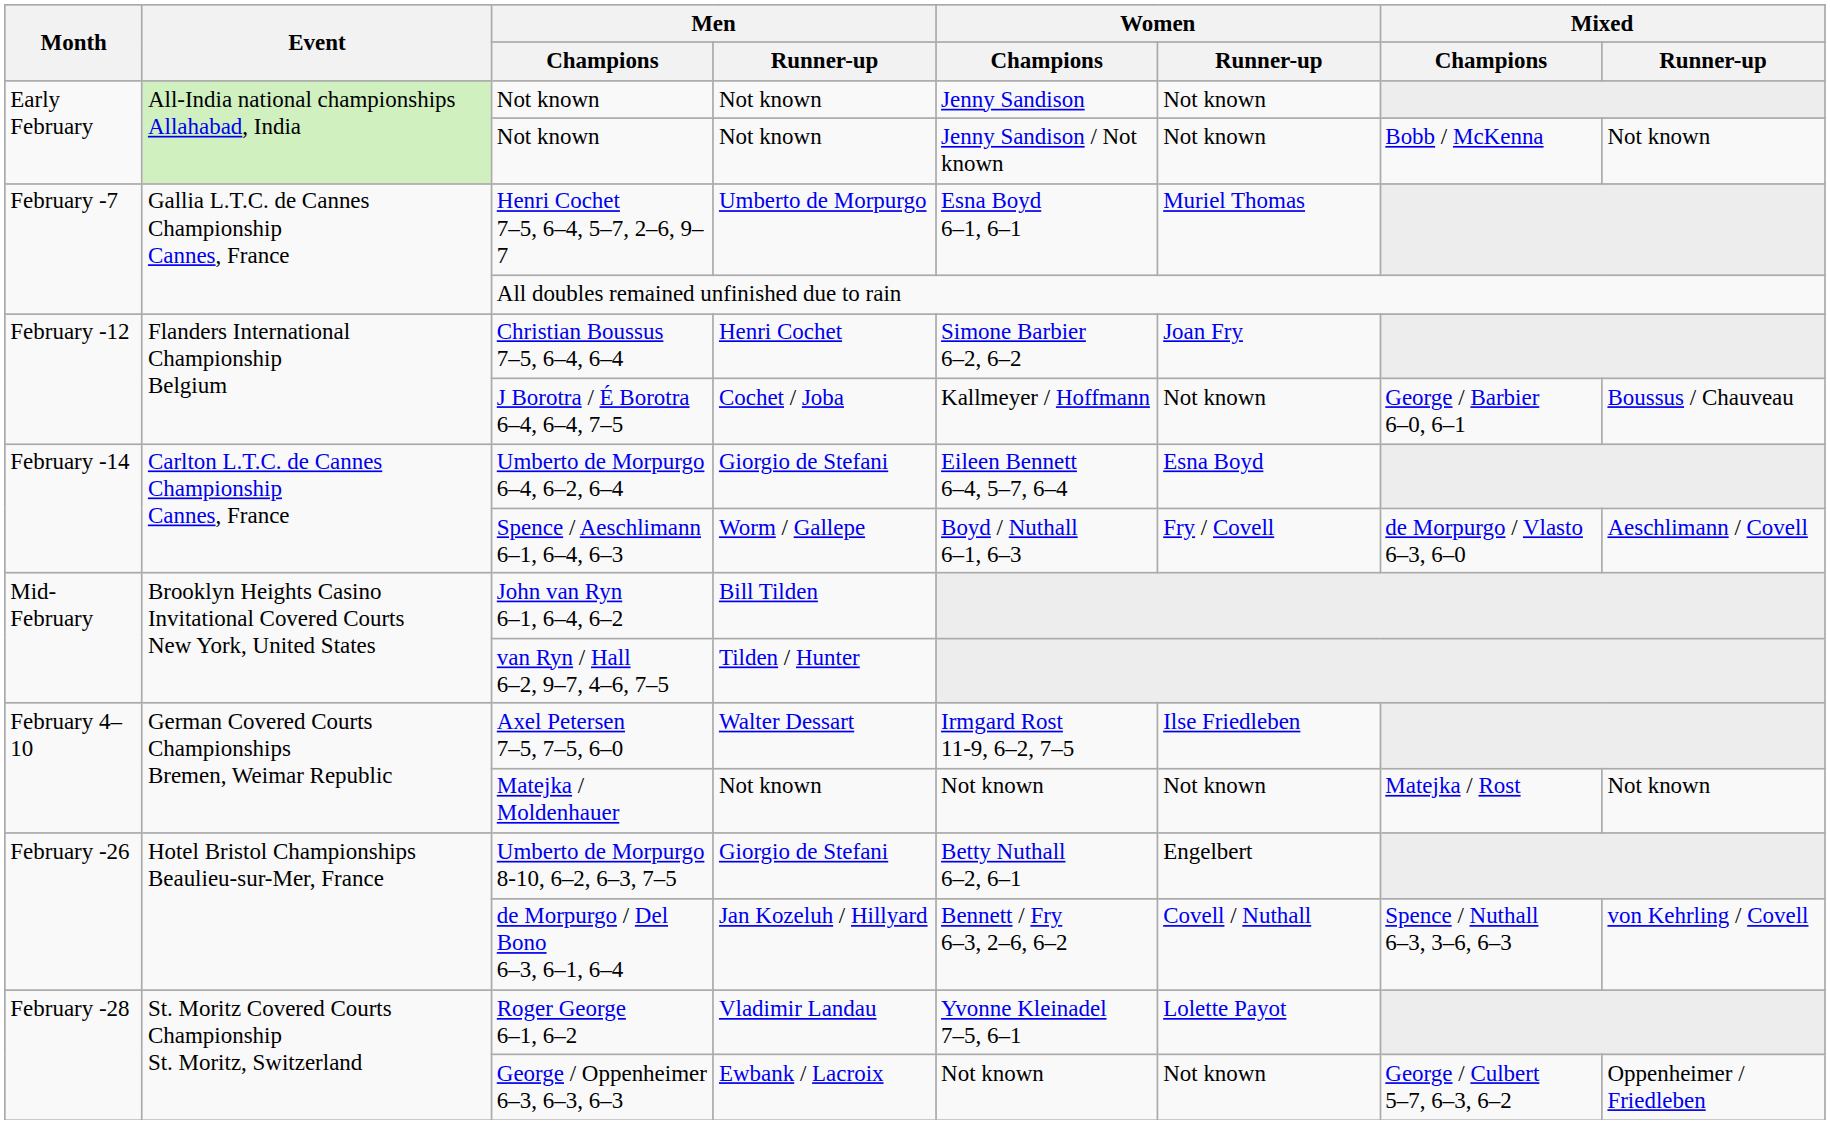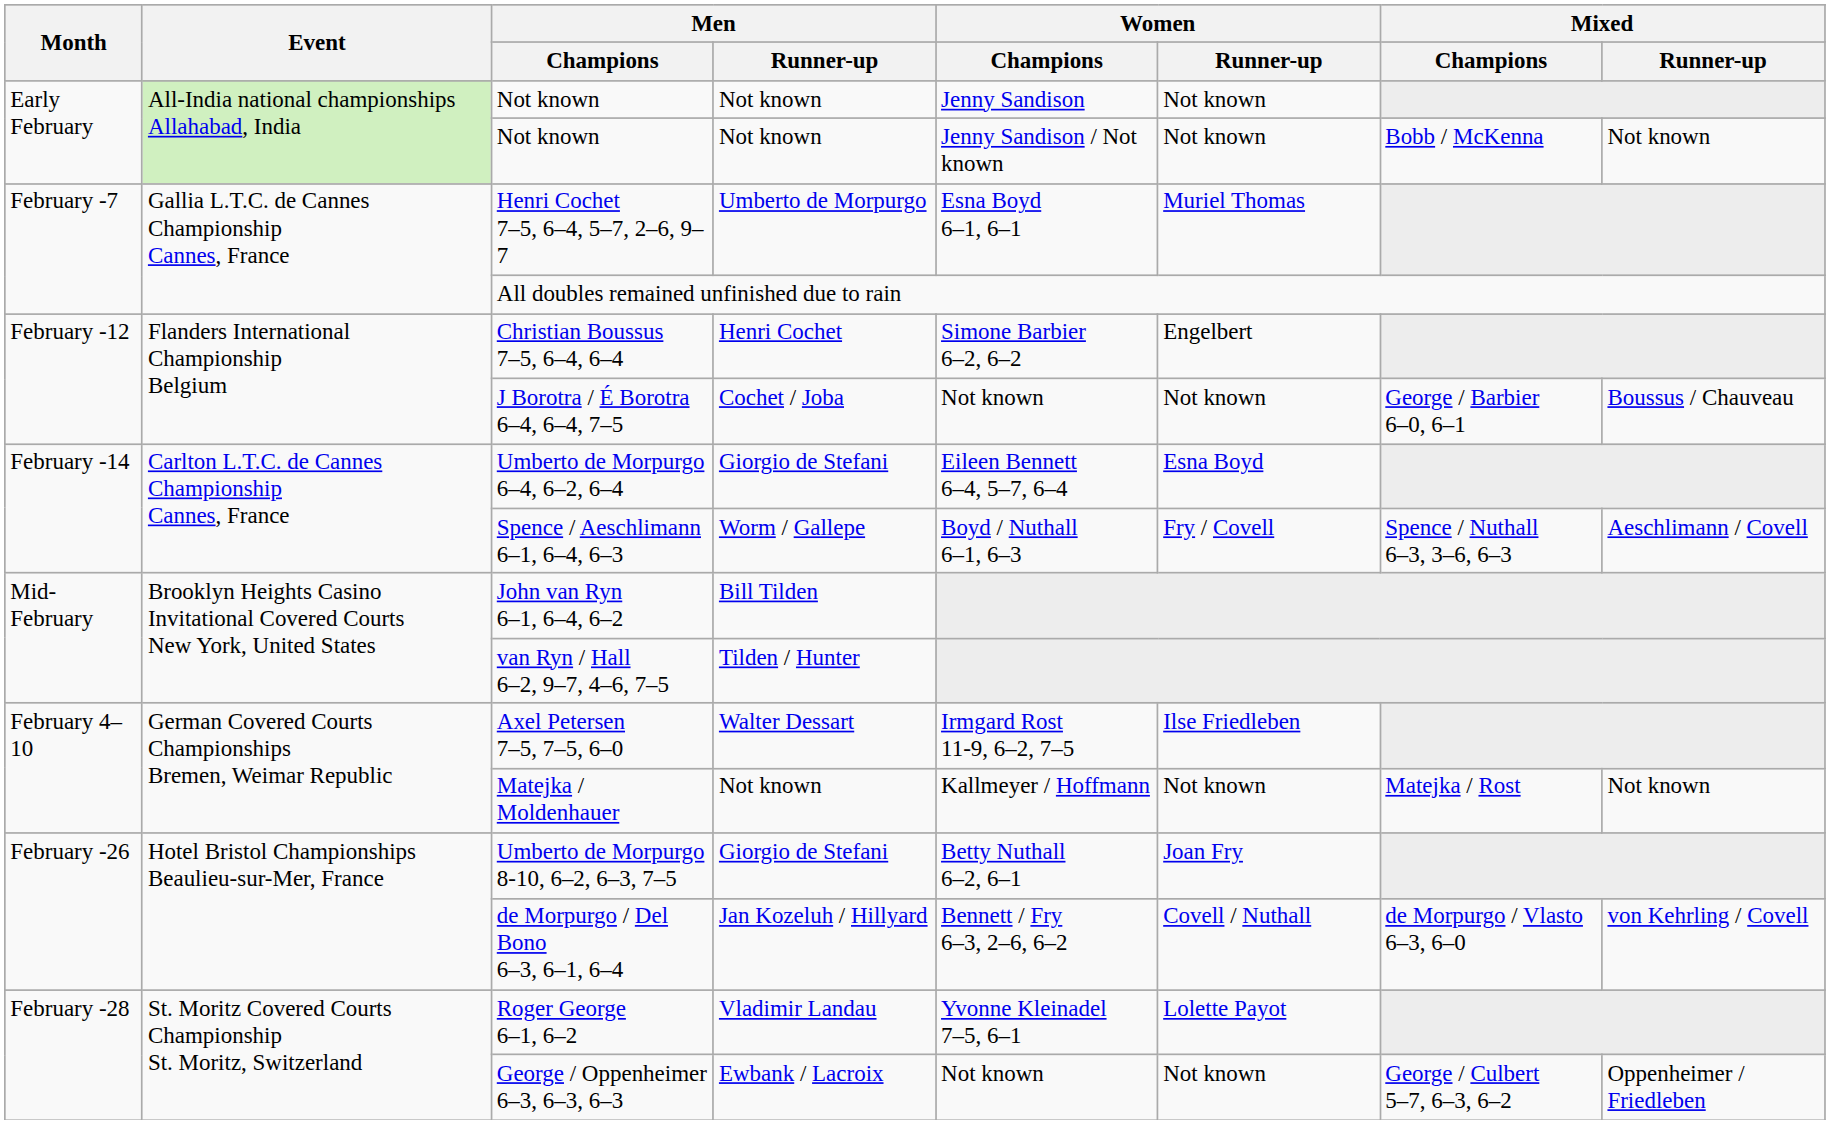Christian Boussus 7–5, 6–4, 6–4 | Women / Runner-up: Joan Fry -> Engelbert
J Borotra / É Borotra 6–4, 6–4, 7–5 | Women / Champions: Kallmeyer / Hoffmann -> Not known
Spence / Aeschlimann 6–1, 6–4, 6–3 | Mixed / Champions: de Morpurgo / Vlasto 6–3, 6–0 -> Spence / Nuthall 6–3, 3–6, 6–3
Matejka / Moldenhauer | Women / Champions: Not known -> Kallmeyer / Hoffmann
Umberto de Morpurgo 8-10, 6–2, 6–3, 7–5 | Women / Runner-up: Engelbert -> Joan Fry
de Morpurgo / Del Bono 6–3, 6–1, 6–4 | Mixed / Champions: Spence / Nuthall 6–3, 3–6, 6–3 -> de Morpurgo / Vlasto 6–3, 6–0
